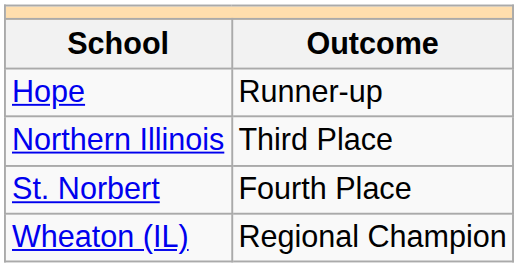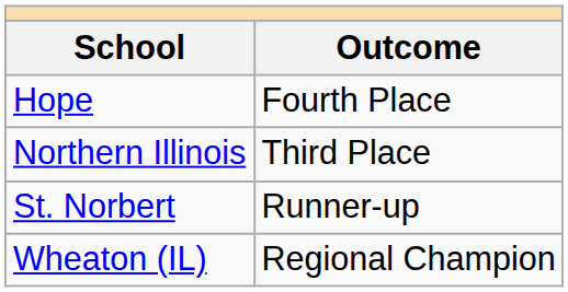Hope | Outcome: Runner-up -> Fourth Place
St. Norbert | Outcome: Fourth Place -> Runner-up
